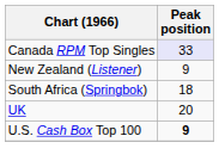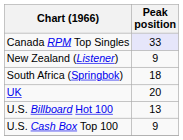+ row: U.S. Billboard Hot 100 | 13
U.S. Cash Box Top 100 | Peak position: bold -> normal
